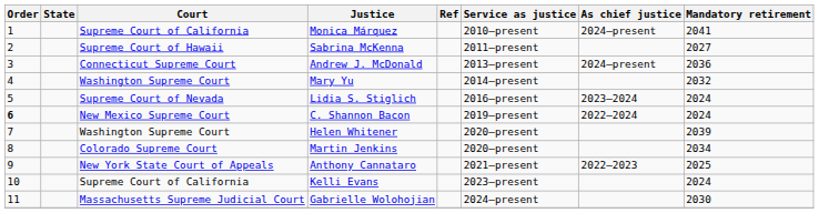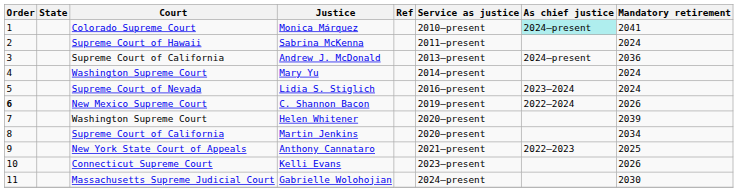Monica Márquez | Court: Supreme Court of California -> Colorado Supreme Court
Monica Márquez | As chief justice: no background -> paleturquoise background
Sabrina McKenna | Mandatory retirement: 2027 -> 2024
Andrew J. McDonald | Court: Connecticut Supreme Court -> Supreme Court of California
Mary Yu | Mandatory retirement: 2032 -> 2024
C. Shannon Bacon | Mandatory retirement: 2024 -> 2026
Martin Jenkins | Court: Colorado Supreme Court -> Supreme Court of California
Kelli Evans | Court: Supreme Court of California -> Connecticut Supreme Court
Kelli Evans | Mandatory retirement: 2024 -> 2026
